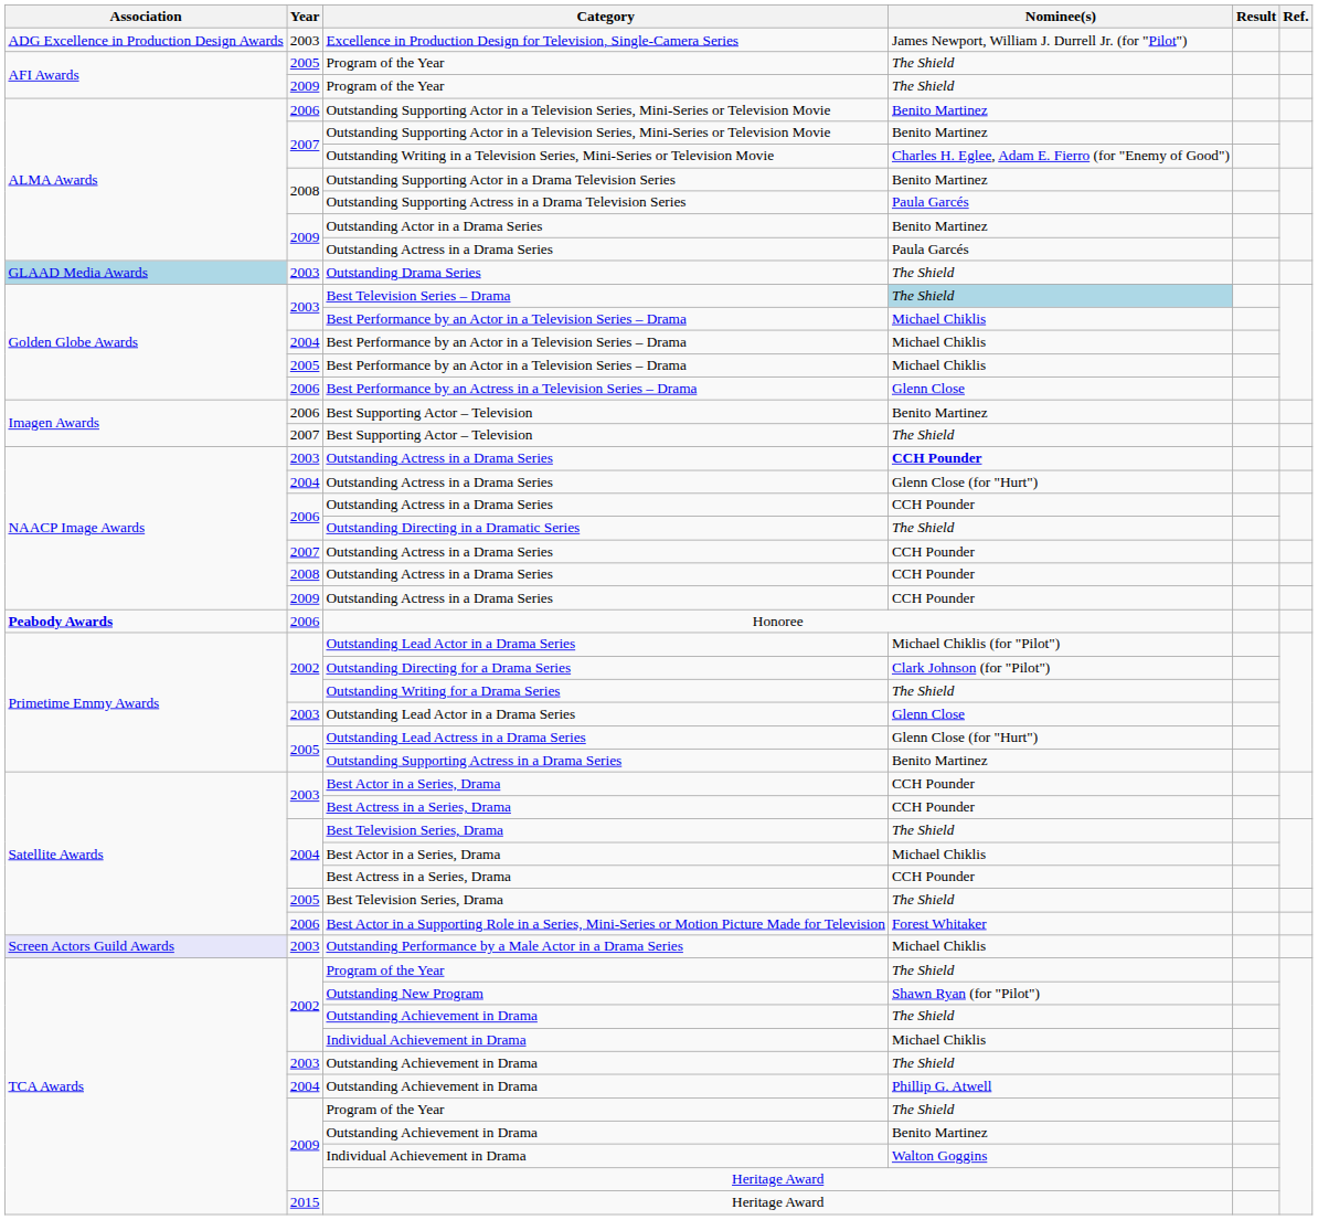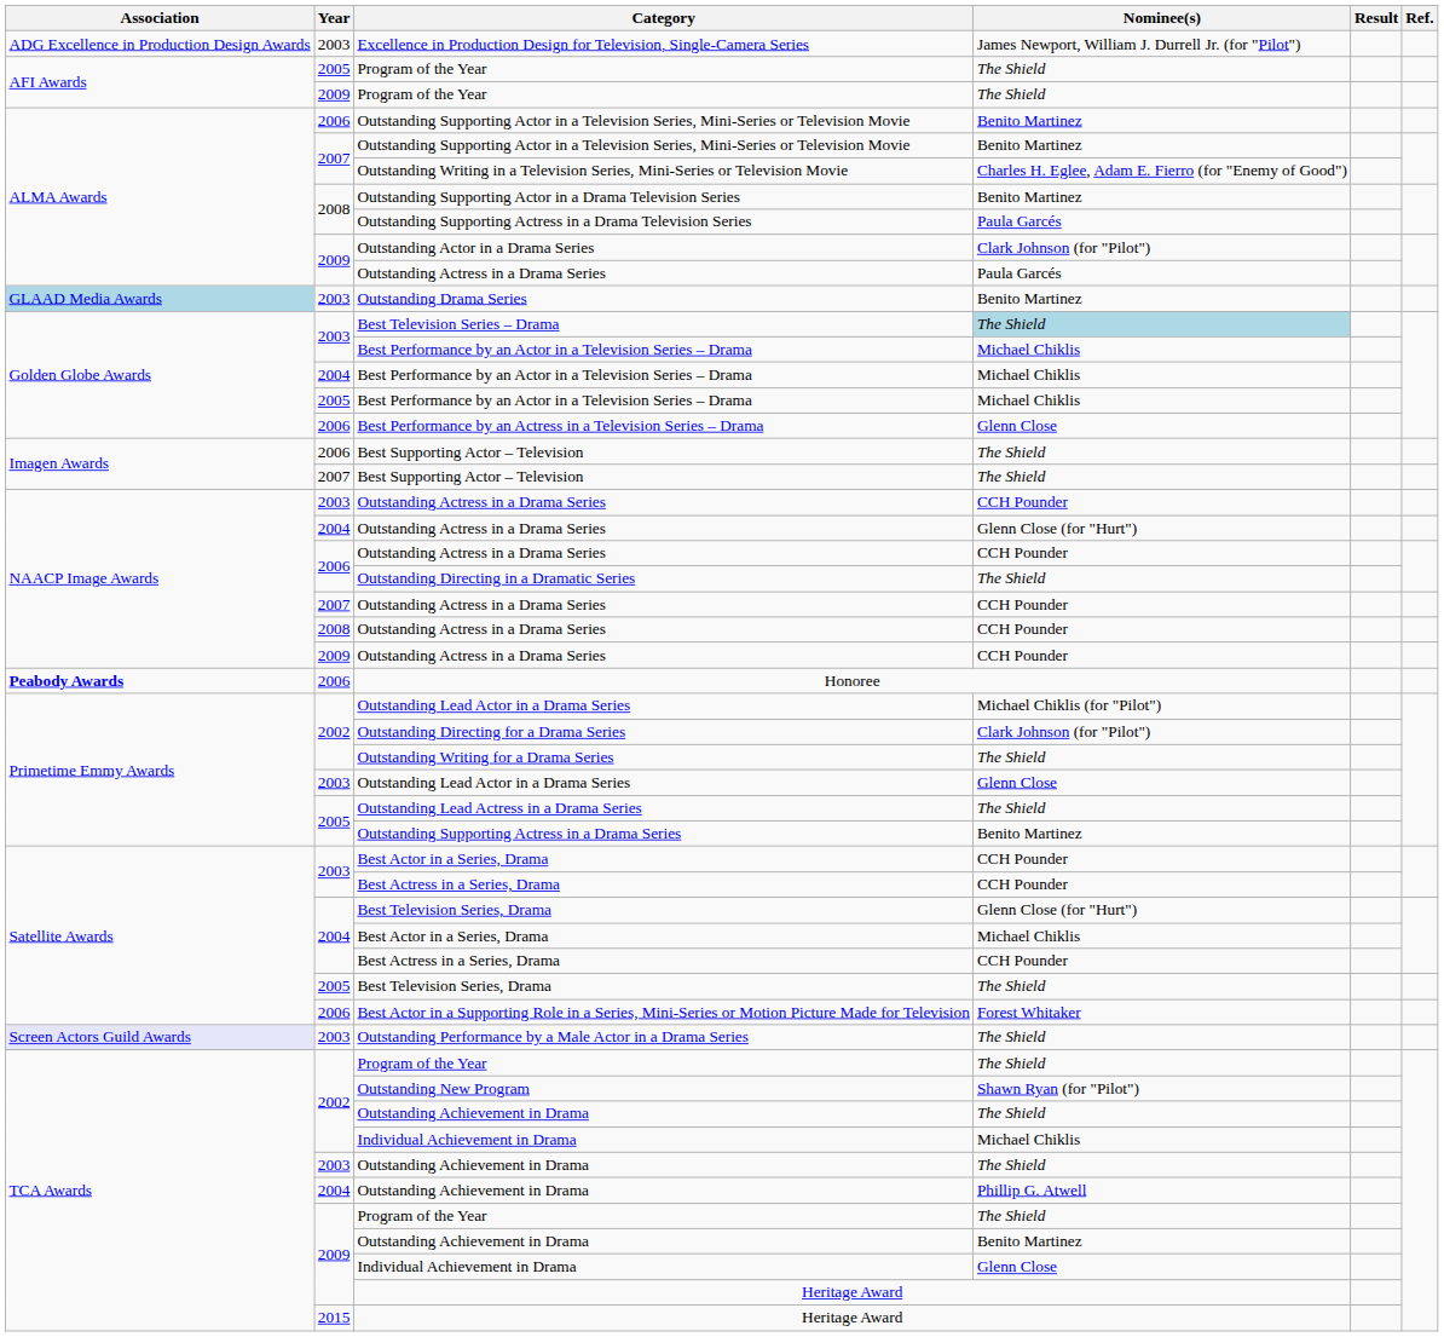Outstanding Actor in a Drama Series | Nominee(s): Benito Martinez -> Clark Johnson (for "Pilot")
Outstanding Drama Series | Nominee(s): The Shield -> Benito Martinez
2006 / Best Supporting Actor – Television | Nominee(s): Benito Martinez -> The Shield
2003 / Outstanding Actress in a Drama Series | Nominee(s): bold -> normal
Outstanding Lead Actress in a Drama Series | Nominee(s): Glenn Close (for "Hurt") -> The Shield
2004 / Best Television Series, Drama | Nominee(s): The Shield -> Glenn Close (for "Hurt")
Outstanding Performance by a Male Actor in a Drama Series | Nominee(s): Michael Chiklis -> The Shield
2009 / Individual Achievement in Drama | Nominee(s): Walton Goggins -> Glenn Close
